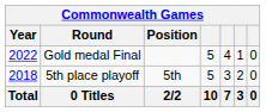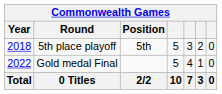rows swapped: 5th place playoff <-> Gold medal Final
